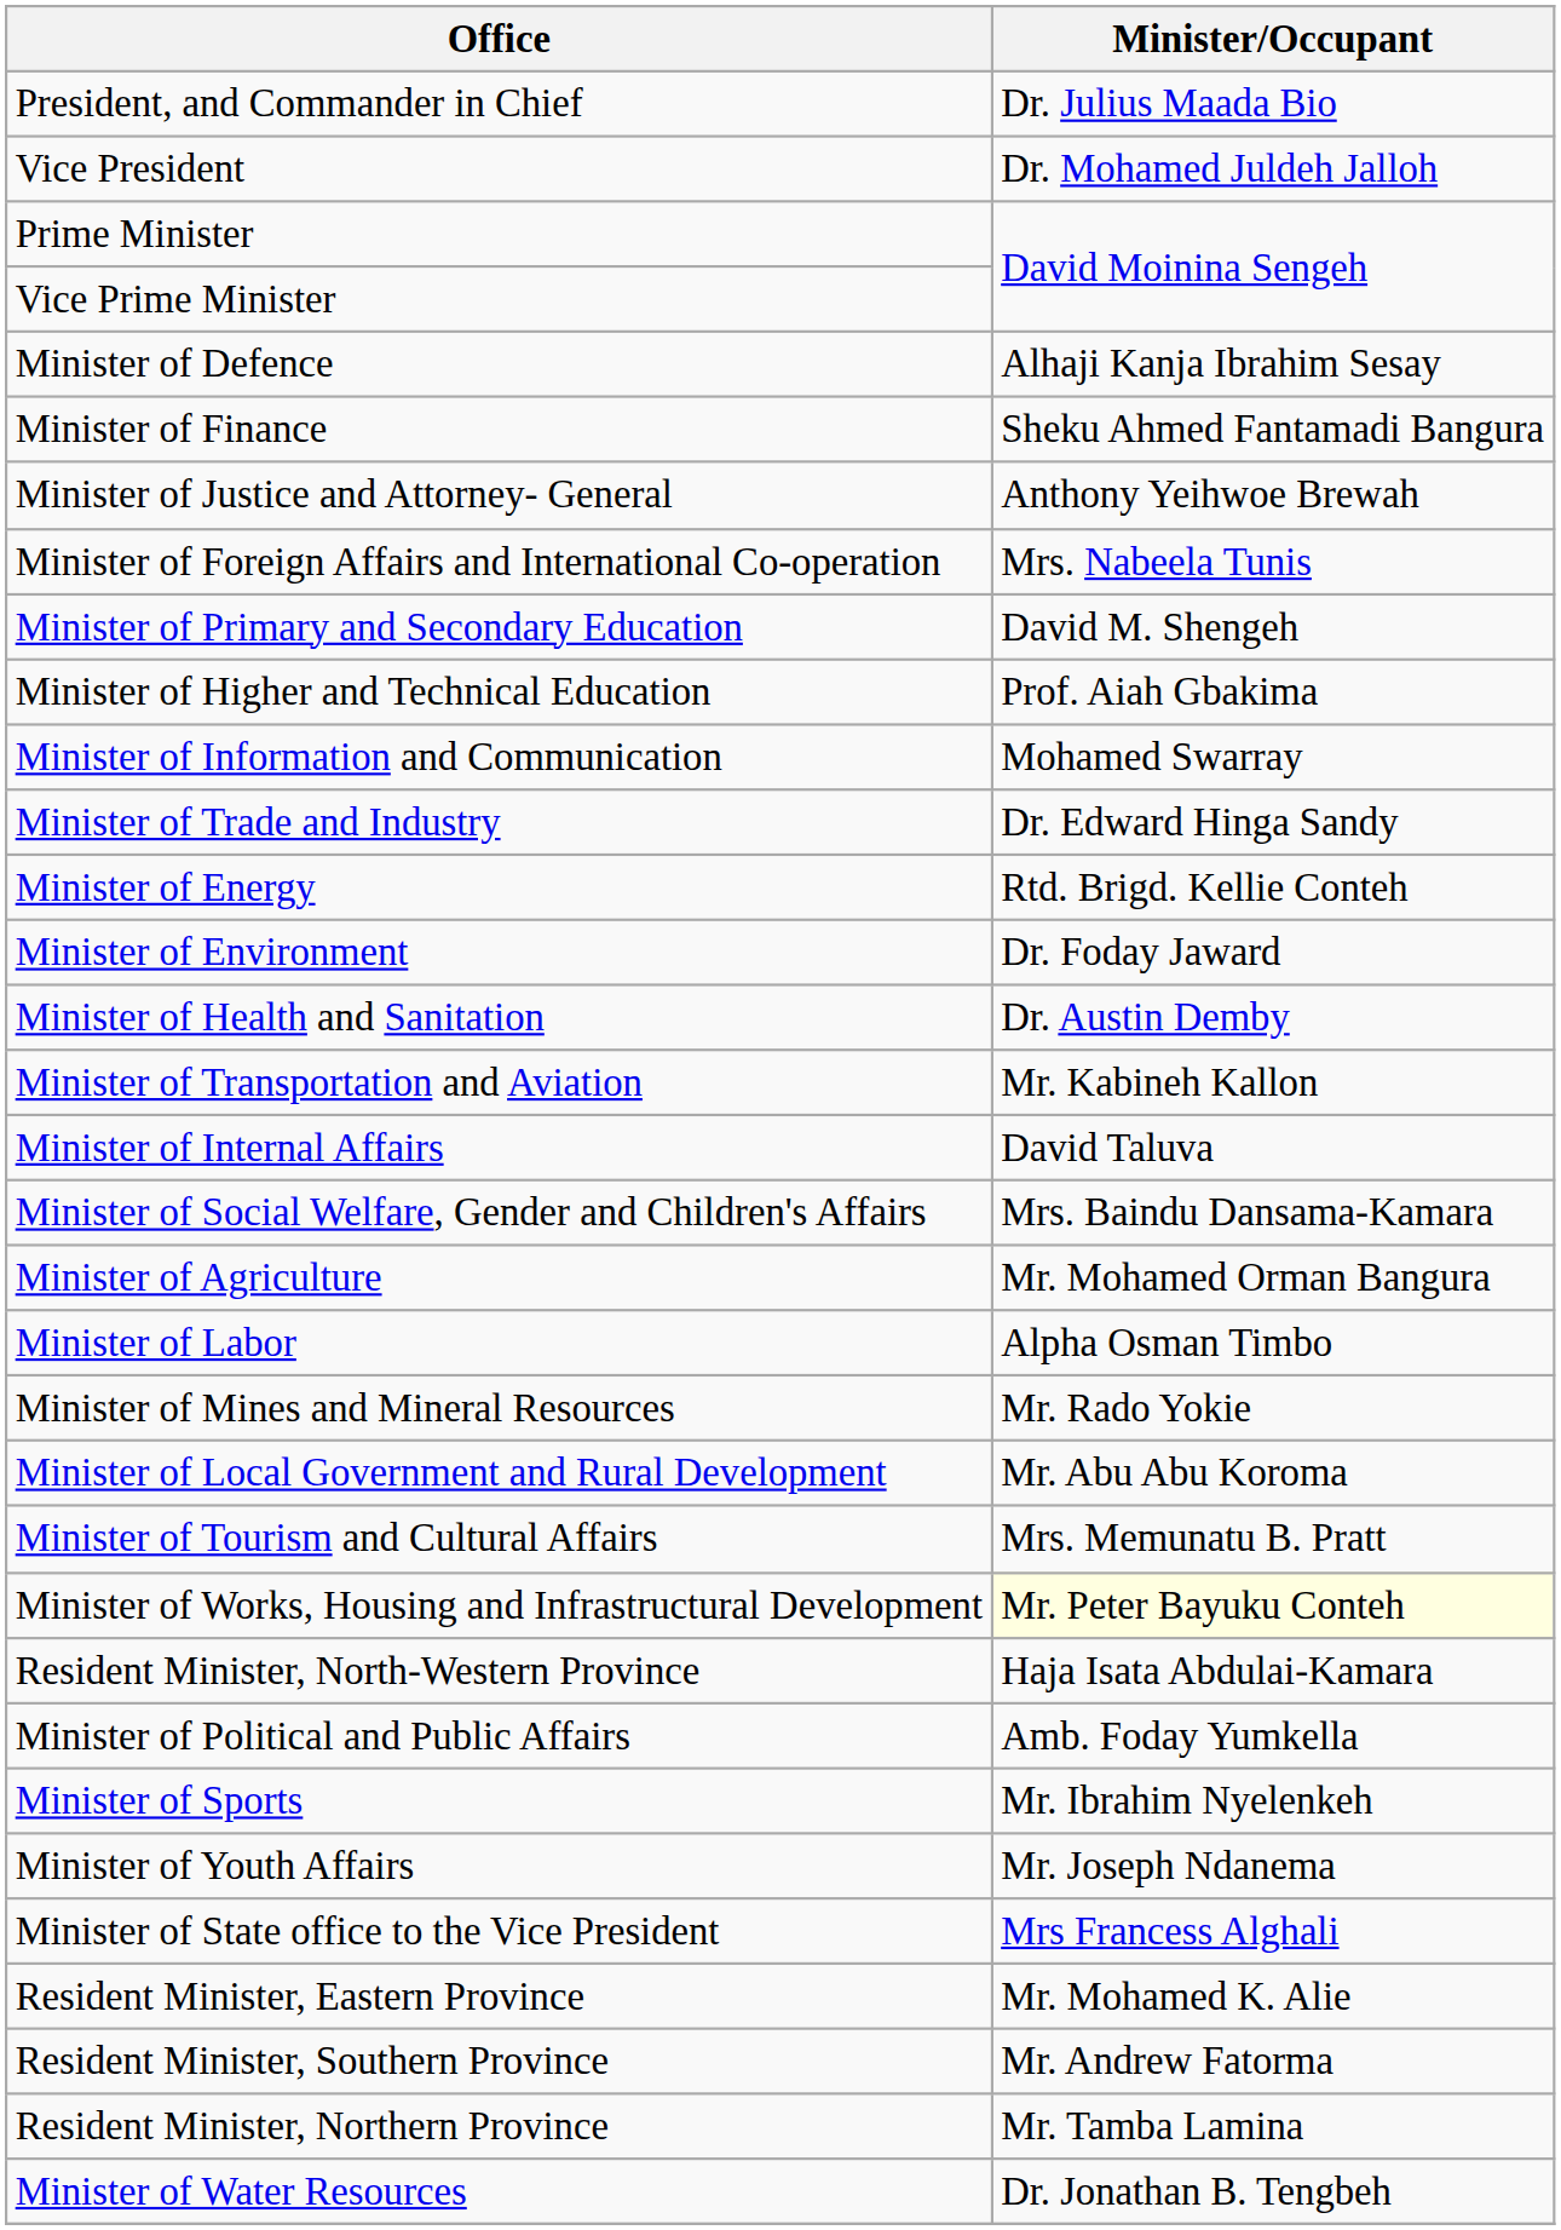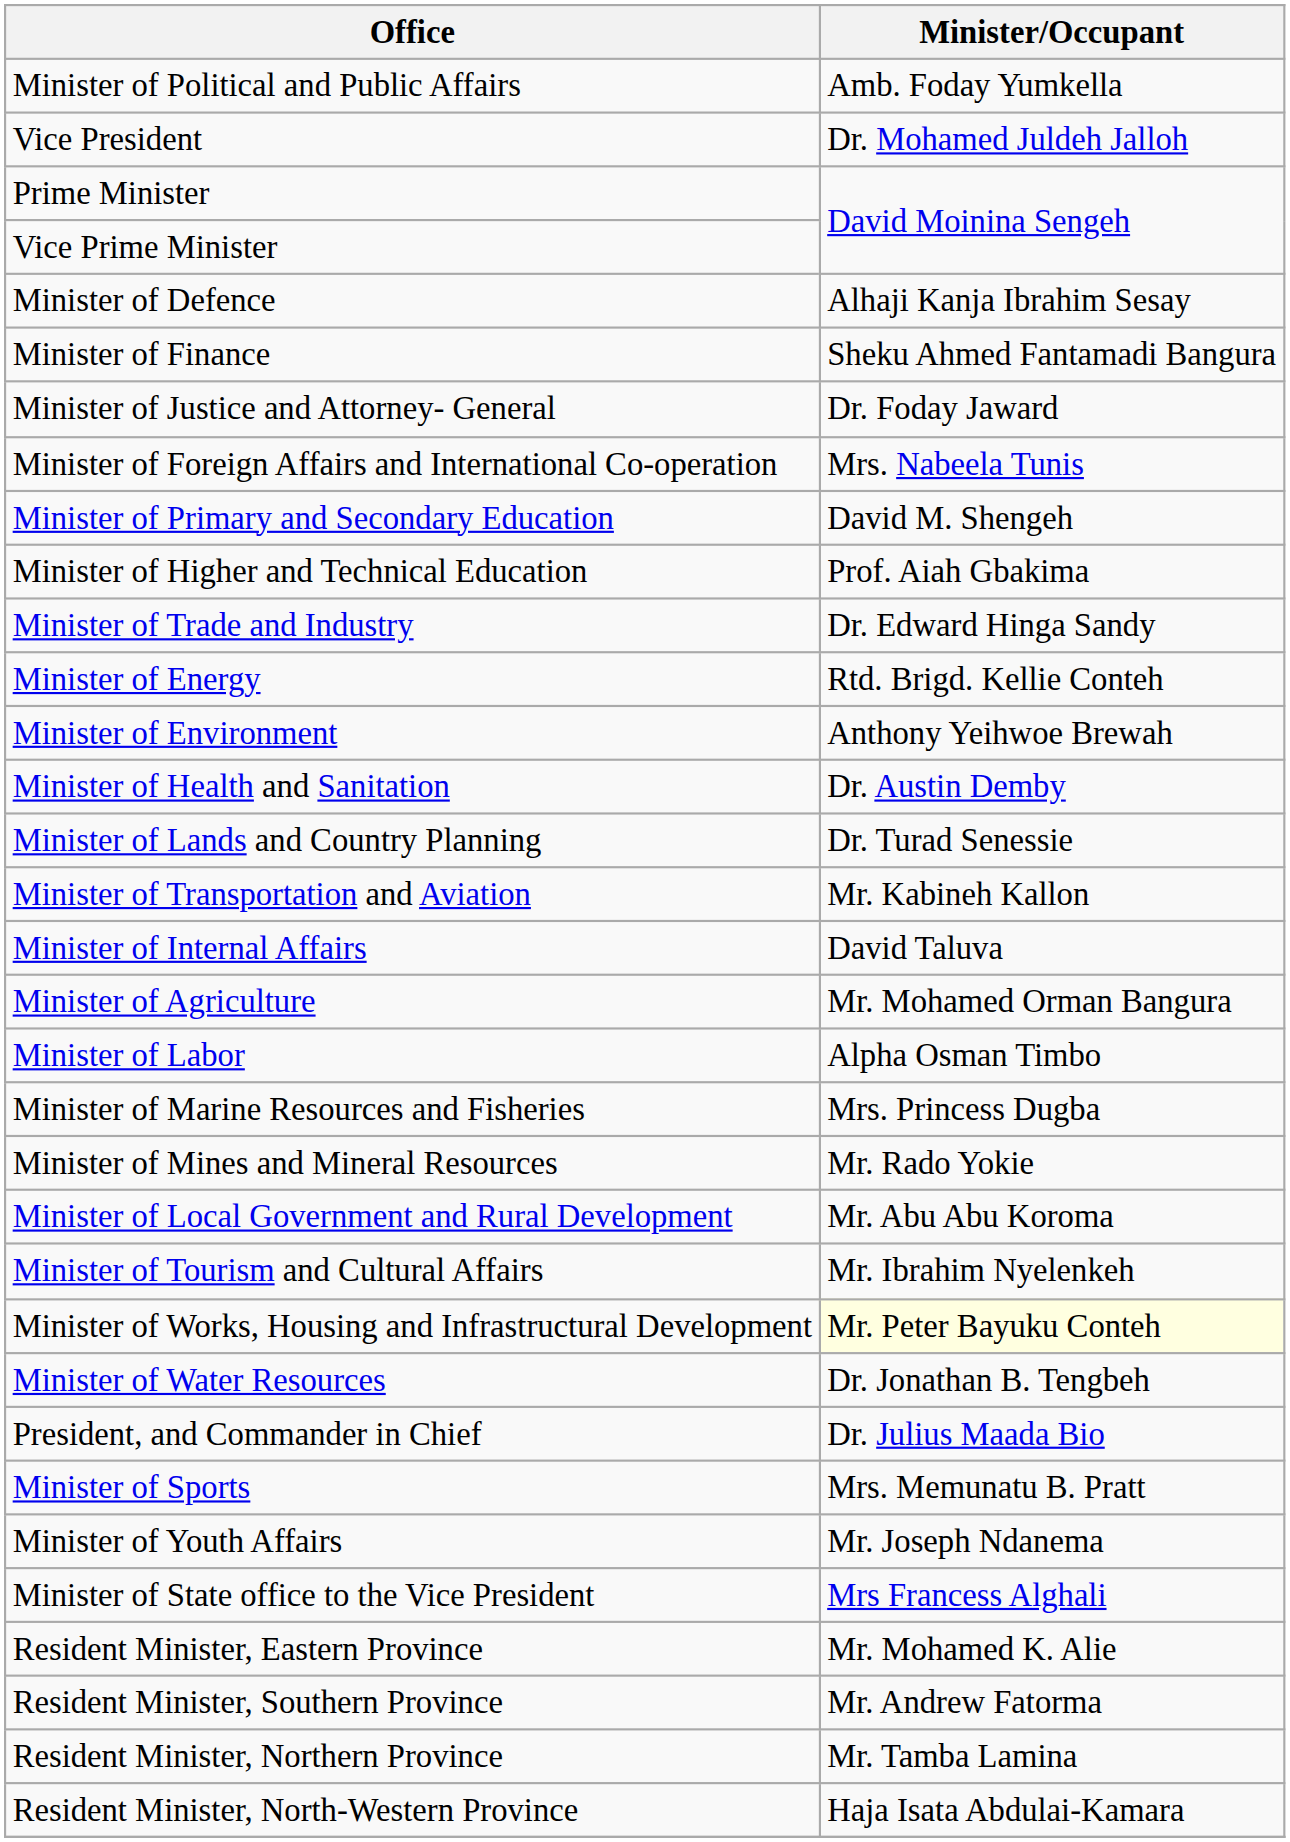rows swapped: President, and Commander in Chief <-> Minister of Political and Public Affairs
Minister of Justice and Attorney- General | Minister/Occupant: Anthony Yeihwoe Brewah -> Dr. Foday Jaward
- row: Minister of Information and Communication | Mohamed Swarray
Minister of Environment | Minister/Occupant: Dr. Foday Jaward -> Anthony Yeihwoe Brewah
+ row: Minister of Lands and Country Planning | Dr. Turad Senessie
- row: Minister of Social Welfare, Gender and Children's Affairs | Mrs. Baindu Dansama-Kamara
+ row: Minister of Marine Resources and Fisheries | Mrs. Princess Dugba
Minister of Tourism and Cultural Affairs | Minister/Occupant: Mrs. Memunatu B. Pratt -> Mr. Ibrahim Nyelenkeh
rows swapped: Minister of Water Resources <-> Resident Minister, North-Western Province
Minister of Sports | Minister/Occupant: Mr. Ibrahim Nyelenkeh -> Mrs. Memunatu B. Pratt
